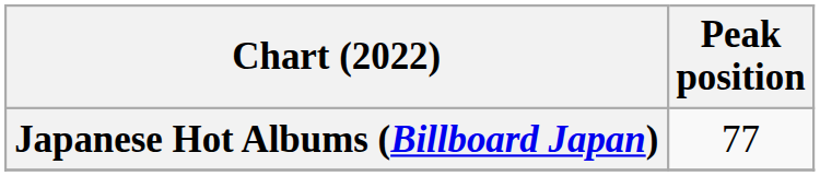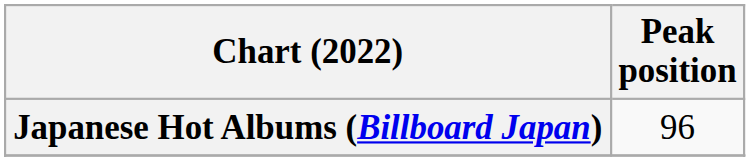Japanese Hot Albums (Billboard Japan) | Peak position: 77 -> 96
